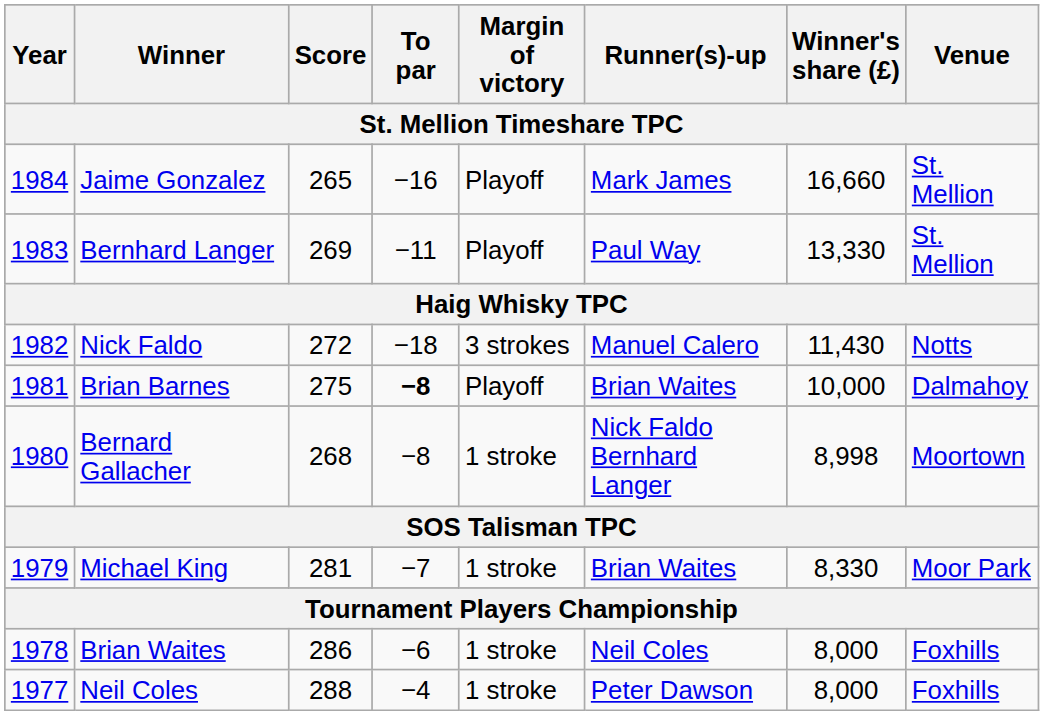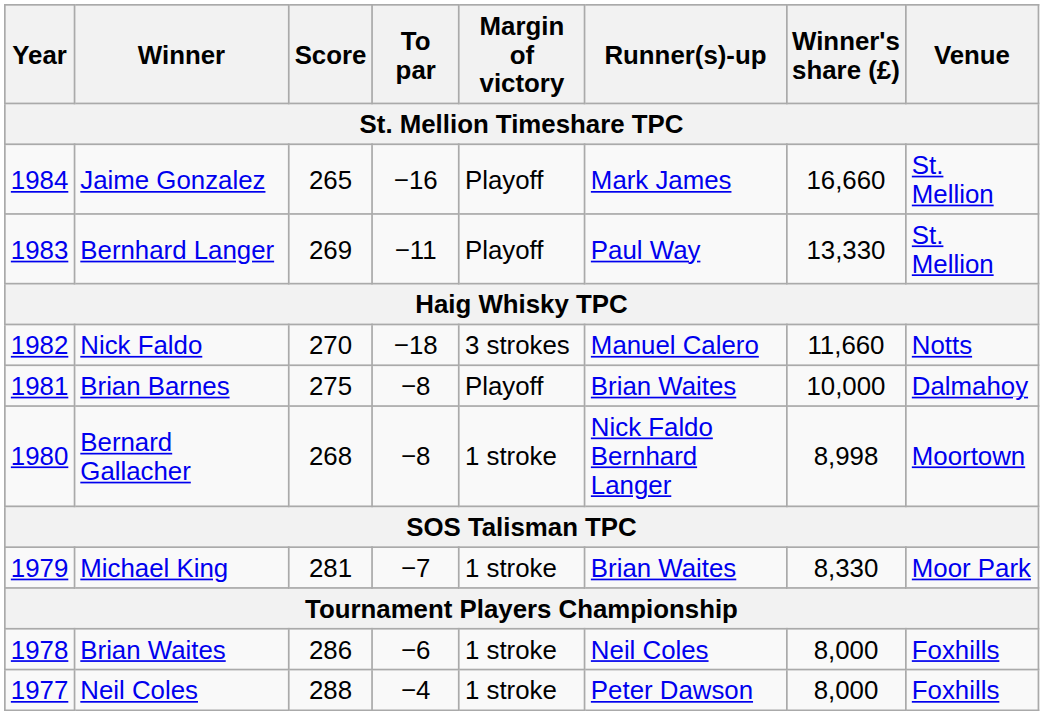Nick Faldo | Score: 272 -> 270
Nick Faldo | Winner's share (£): 11,430 -> 11,660
Brian Barnes | To par: bold -> normal
